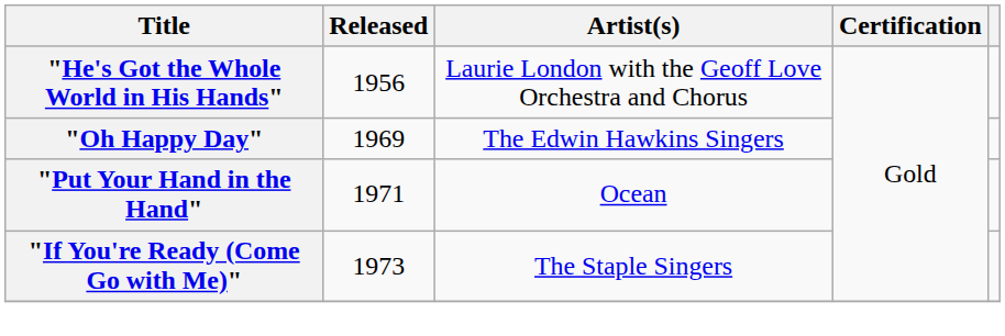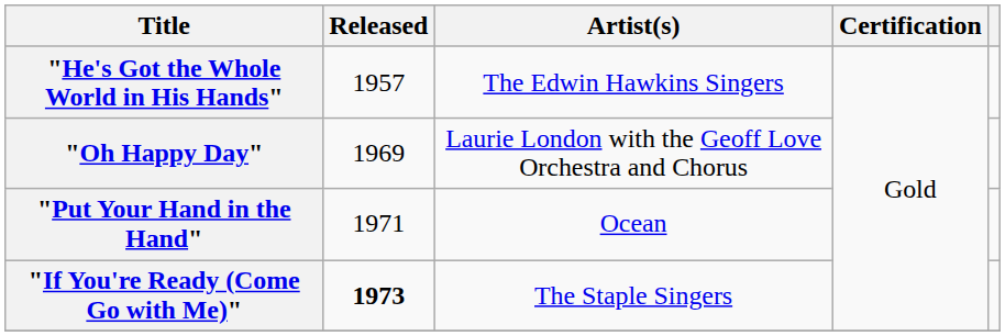"He's Got the Whole World in His Hands" | Released: 1956 -> 1957
"He's Got the Whole World in His Hands" | Artist(s): Laurie London with the Geoff Love Orchestra and Chorus -> The Edwin Hawkins Singers
"Oh Happy Day" | Artist(s): The Edwin Hawkins Singers -> Laurie London with the Geoff Love Orchestra and Chorus
"If You're Ready (Come Go with Me)" | Released: normal -> bold
